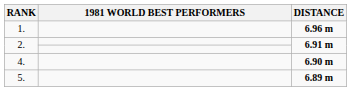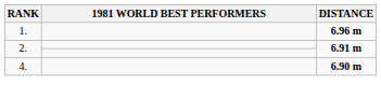- row: 5. | 6.89 m
